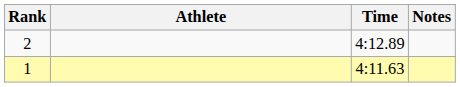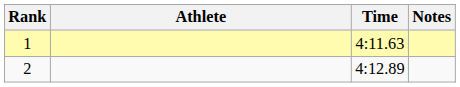rows swapped: 1 <-> 2
